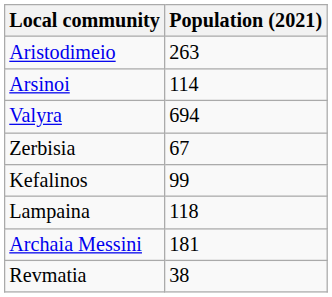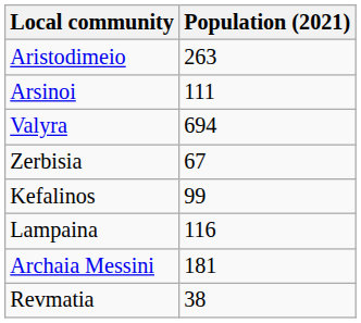Arsinoi | Population (2021): 114 -> 111
Lampaina | Population (2021): 118 -> 116
